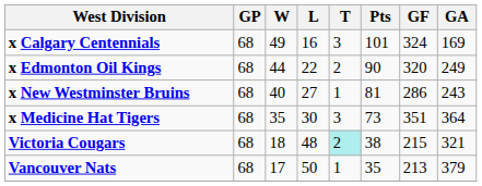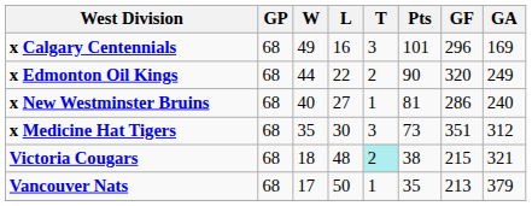x Calgary Centennials | GF: 324 -> 296
x New Westminster Bruins | GA: 243 -> 240
x Medicine Hat Tigers | GA: 364 -> 312
